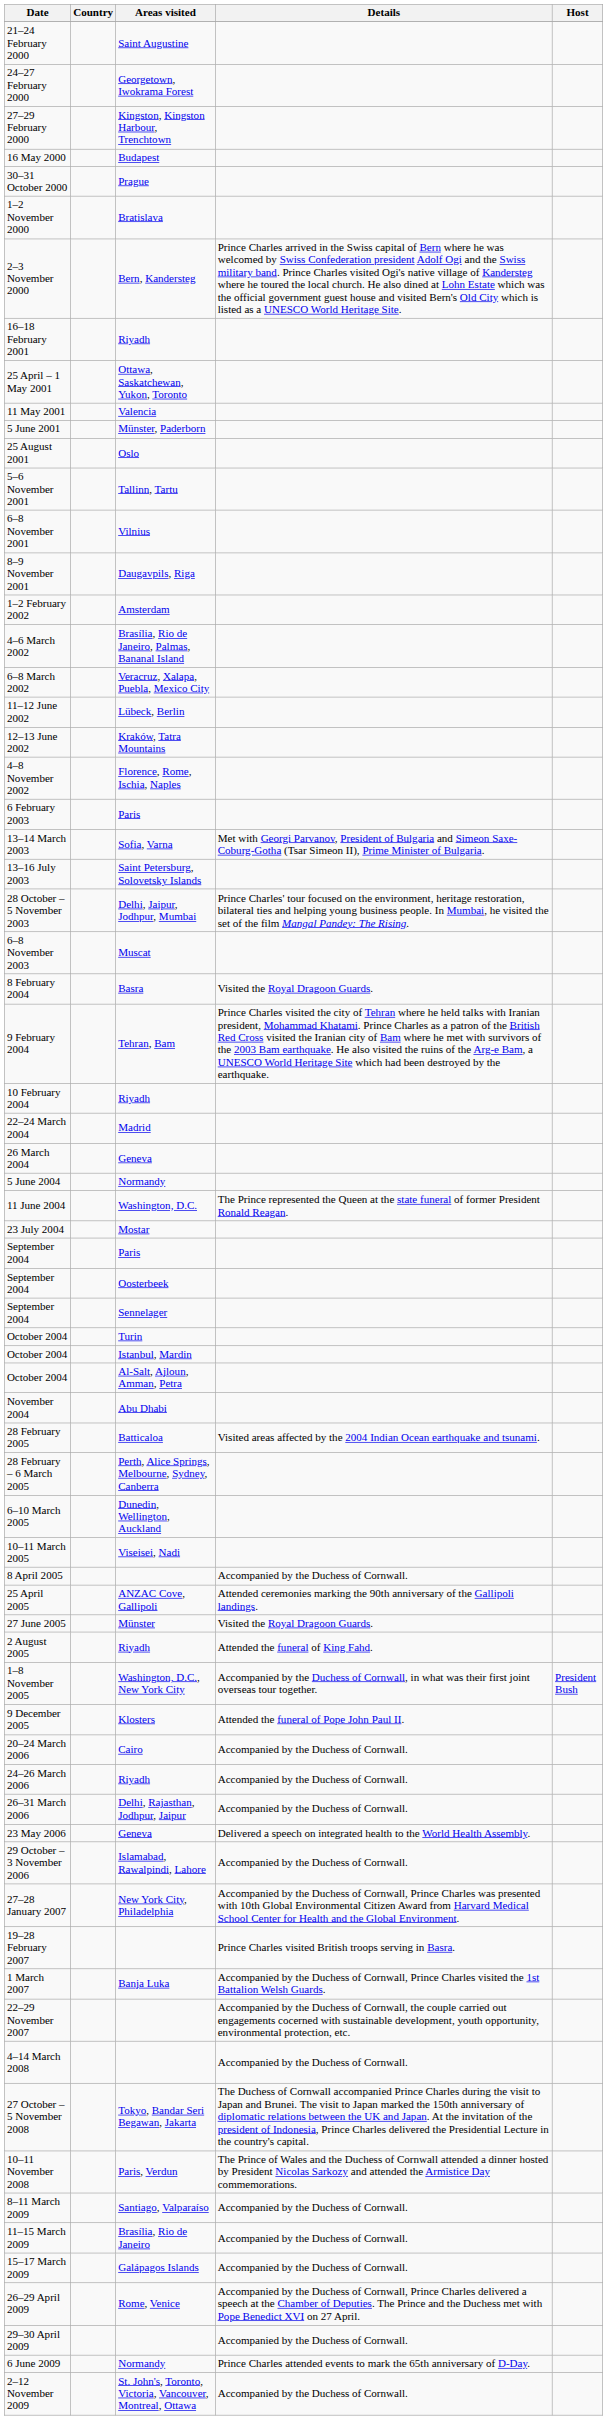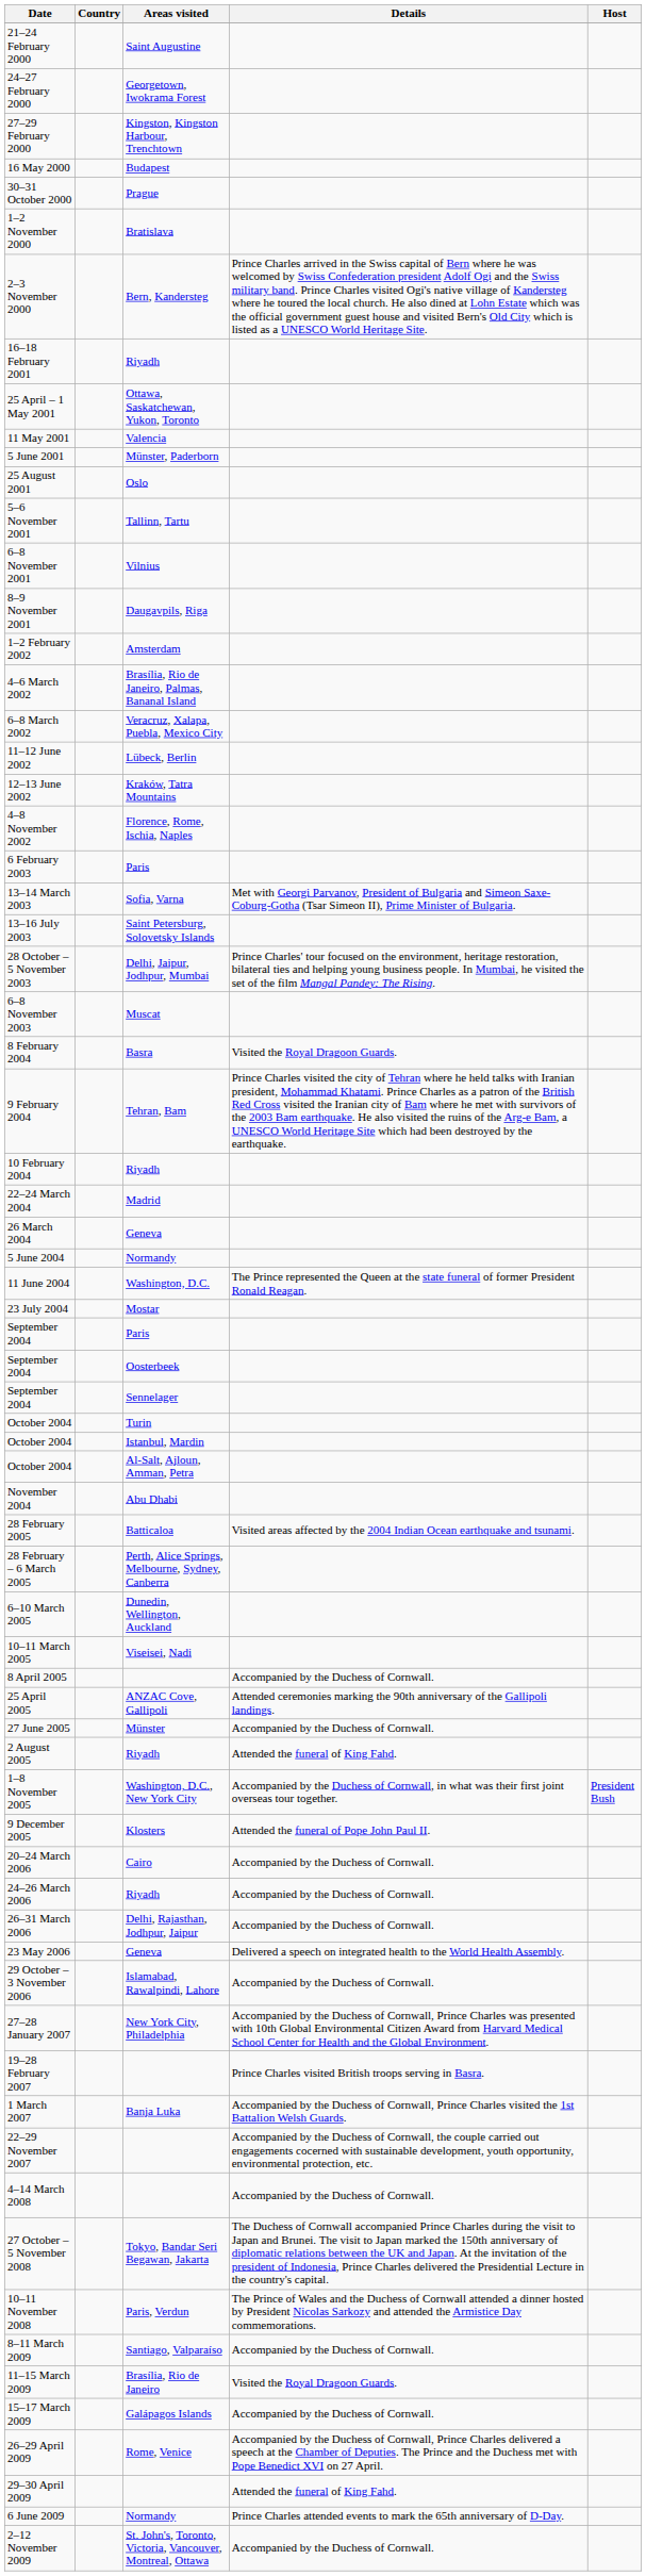27 June 2005 | Details: Visited the Royal Dragoon Guards. -> Accompanied by the Duchess of Cornwall.
11–15 March 2009 | Details: Accompanied by the Duchess of Cornwall. -> Visited the Royal Dragoon Guards.
29–30 April 2009 | Details: Accompanied by the Duchess of Cornwall. -> Attended the funeral of King Fahd.
